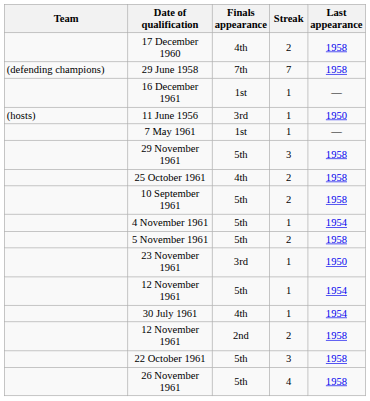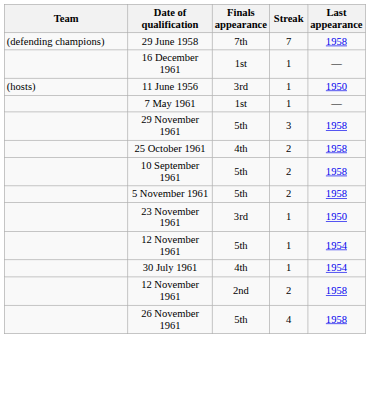- row: 17 December 1960 | 4th | 2 | 1958
- row: 4 November 1961 | 5th | 1 | 1954
- row: 22 October 1961 | 5th | 3 | 1958
